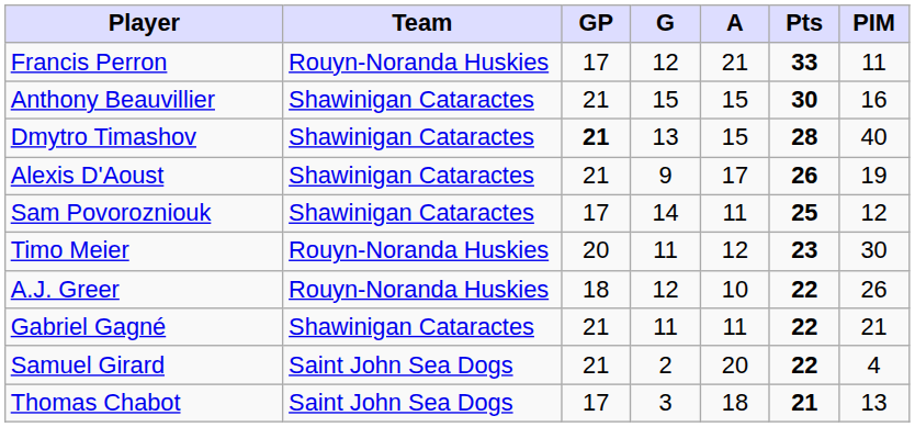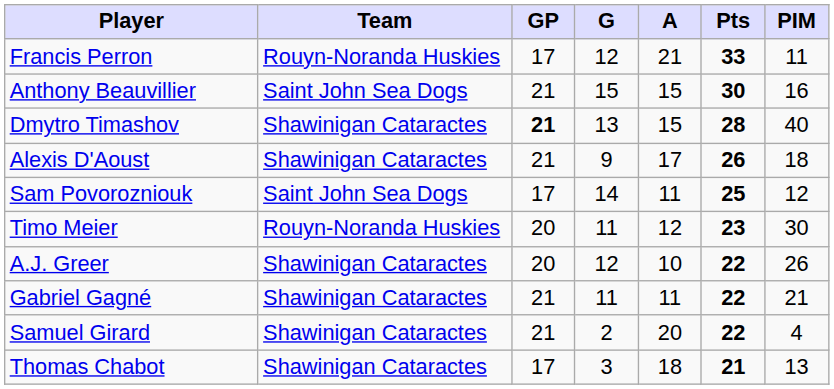Anthony Beauvillier | Team: Shawinigan Cataractes -> Saint John Sea Dogs
Alexis D'Aoust | PIM: 19 -> 18
Sam Povorozniouk | Team: Shawinigan Cataractes -> Saint John Sea Dogs
A.J. Greer | Team: Rouyn-Noranda Huskies -> Shawinigan Cataractes
A.J. Greer | GP: 18 -> 20
Samuel Girard | Team: Saint John Sea Dogs -> Shawinigan Cataractes
Thomas Chabot | Team: Saint John Sea Dogs -> Shawinigan Cataractes
